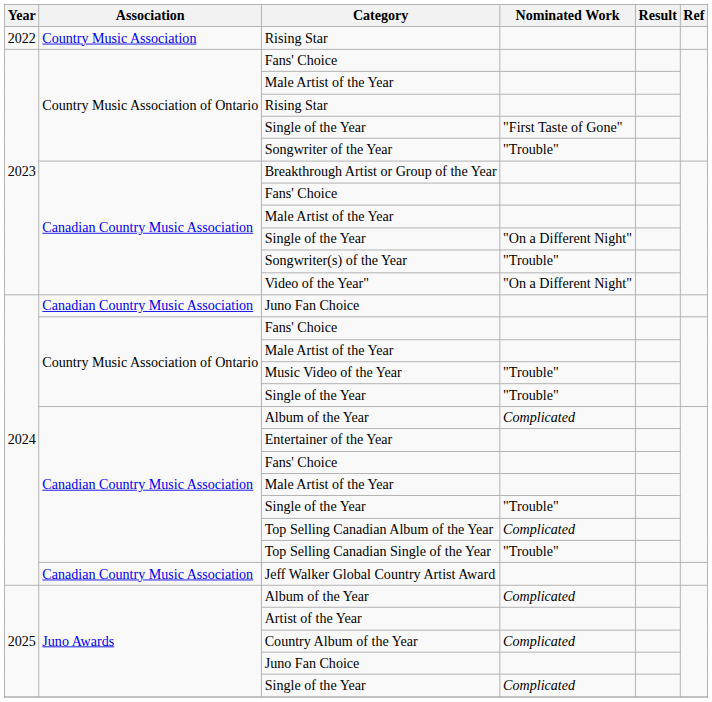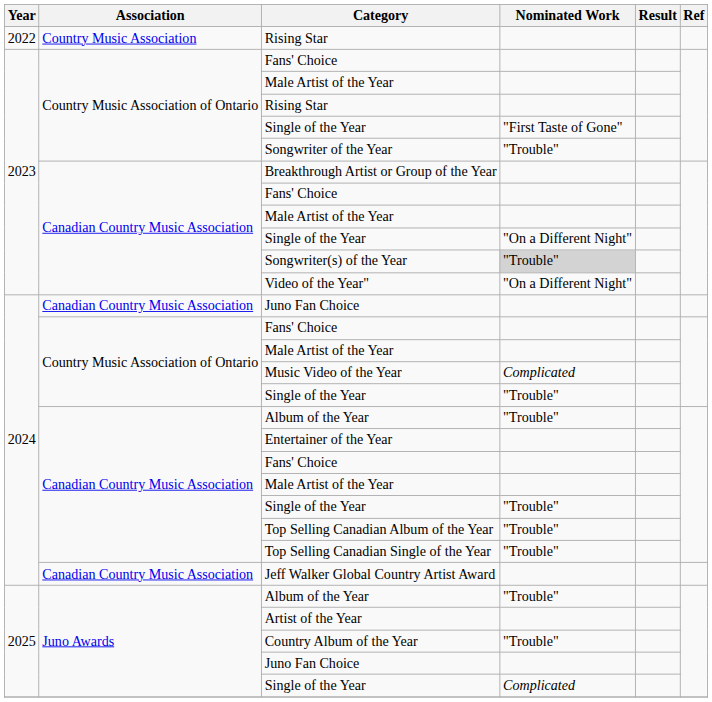Songwriter(s) of the Year | Nominated Work: no background -> lightgrey background
Music Video of the Year | Nominated Work: "Trouble" -> Complicated
2024 / Album of the Year | Nominated Work: Complicated -> "Trouble"
Top Selling Canadian Album of the Year | Nominated Work: Complicated -> "Trouble"
2025 / Album of the Year | Nominated Work: Complicated -> "Trouble"
Country Album of the Year | Nominated Work: Complicated -> "Trouble"
